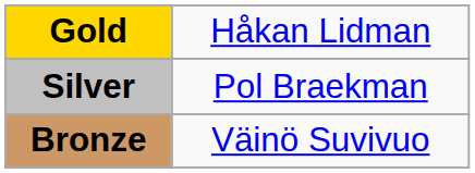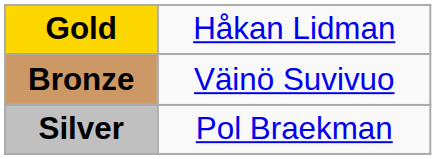rows swapped: Silver <-> Bronze
